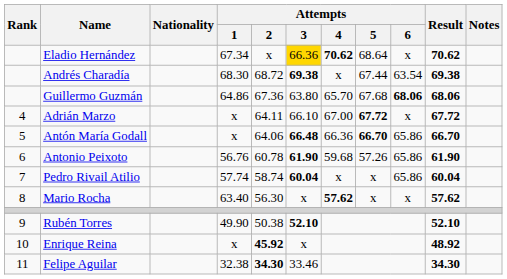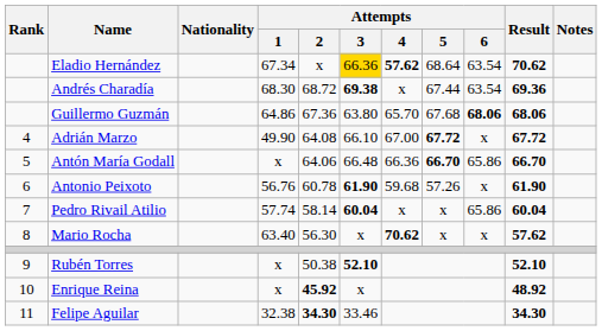Eladio Hernández | Attempts / 4: 70.62 -> 57.62
Eladio Hernández | Attempts / 6: x -> 63.54
Andrés Charadía | Result: 69.38 -> 69.36
Adrián Marzo | Attempts / 1: x -> 49.90
Adrián Marzo | Attempts / 2: 64.11 -> 64.08
Antón María Godall | Attempts / 3: bold -> normal
Antonio Peixoto | Attempts / 6: 65.86 -> x
Pedro Rivail Atilio | Attempts / 2: 58.74 -> 58.14
Mario Rocha | Attempts / 4: 57.62 -> 70.62
Rubén Torres | Attempts / 1: 49.90 -> x
